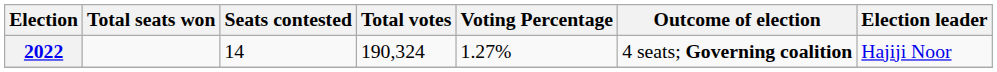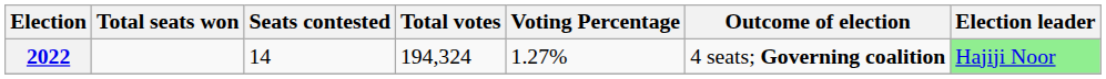2022 | Total votes: 190,324 -> 194,324
2022 | Election leader: no background -> lightgreen background
